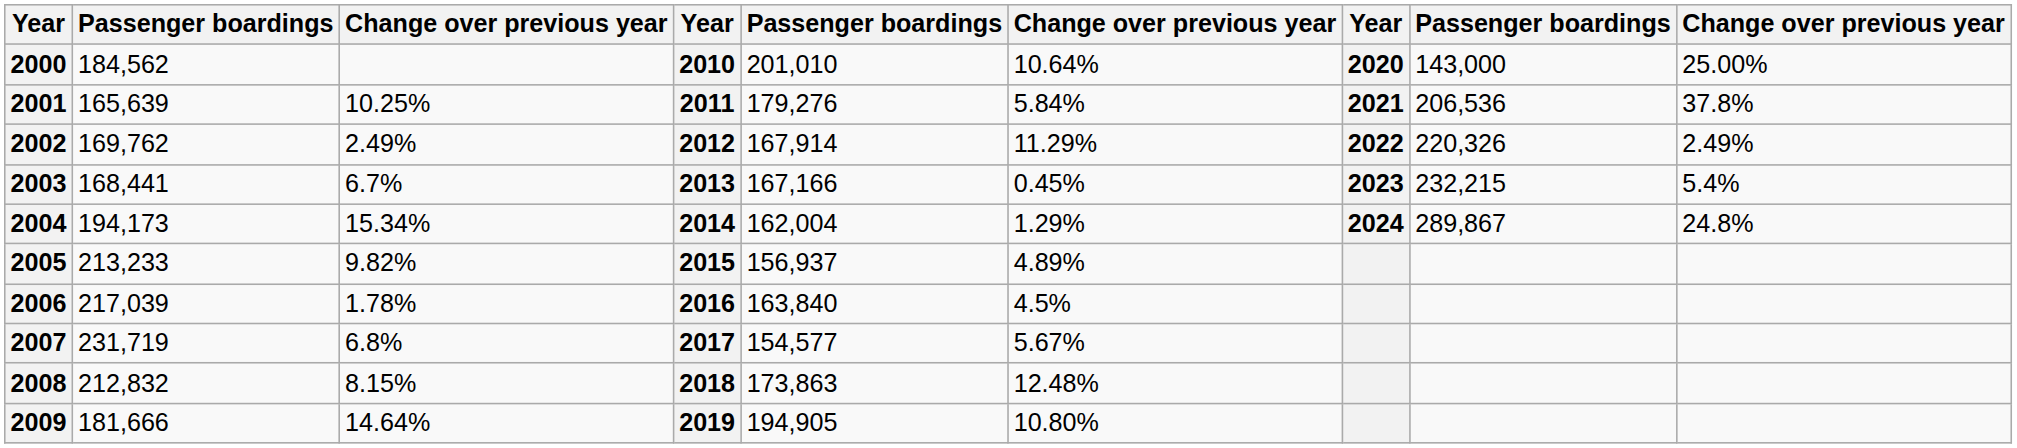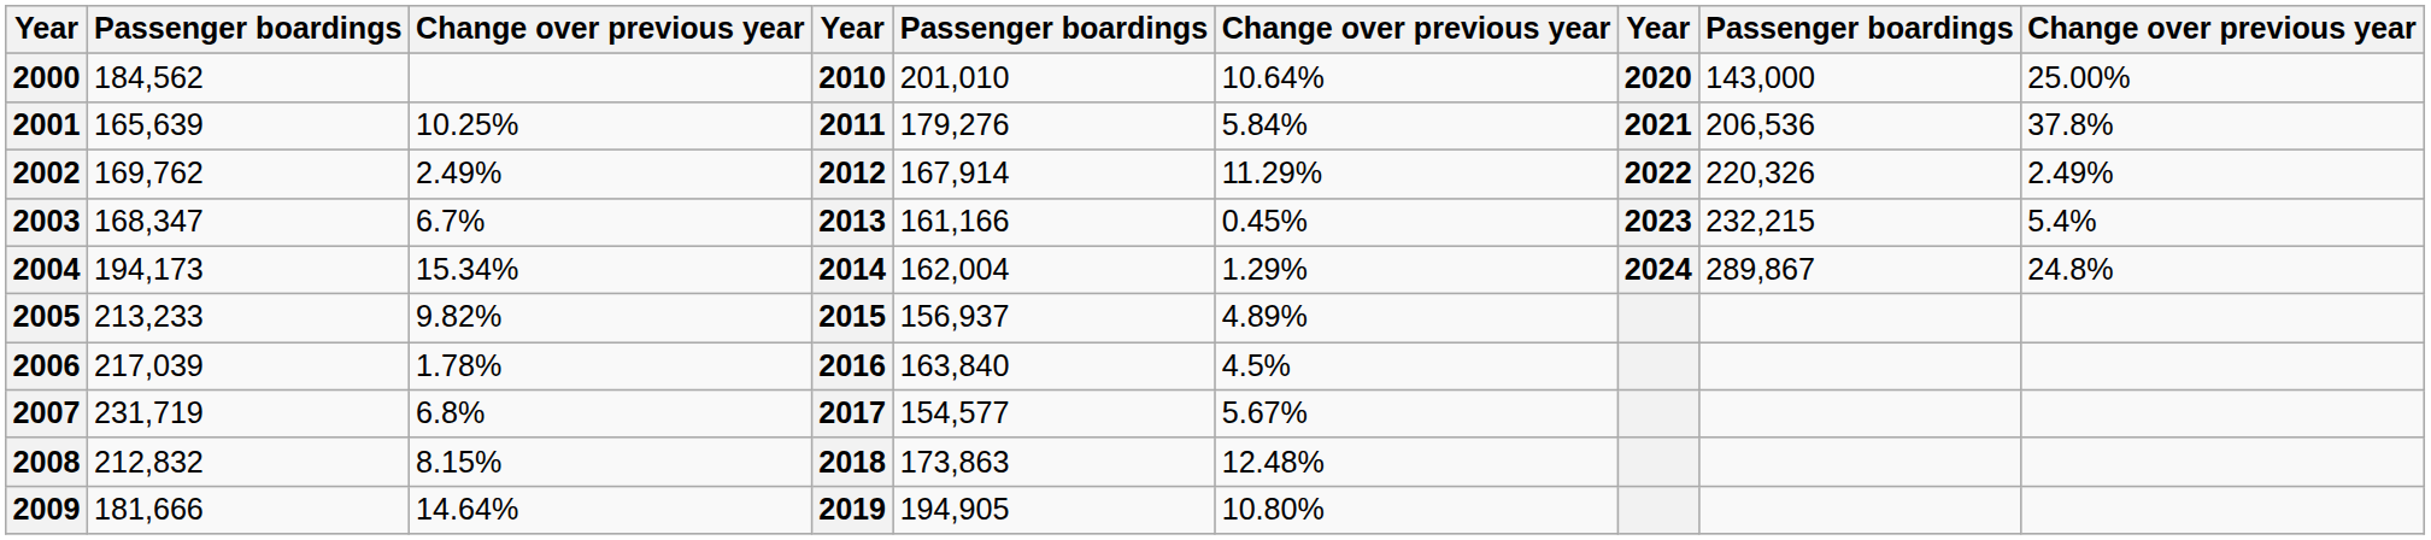2003 | column 2: 168,441 -> 168,347
2003 | column 5: 167,166 -> 161,166
